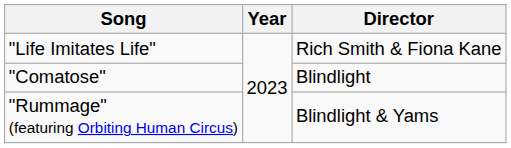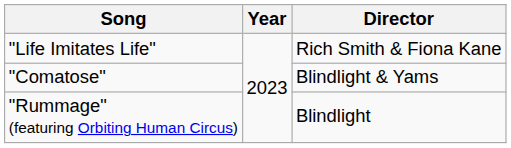"Comatose" | Director: Blindlight -> Blindlight & Yams
"Rummage" (featuring Orbiting Human Circus) | Director: Blindlight & Yams -> Blindlight
